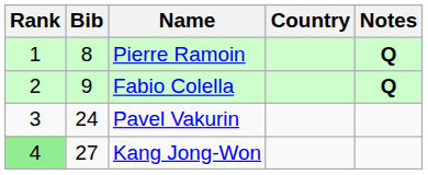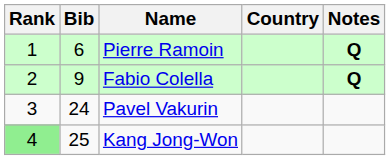Pierre Ramoin | Bib: 8 -> 6
Kang Jong-Won | Bib: 27 -> 25
